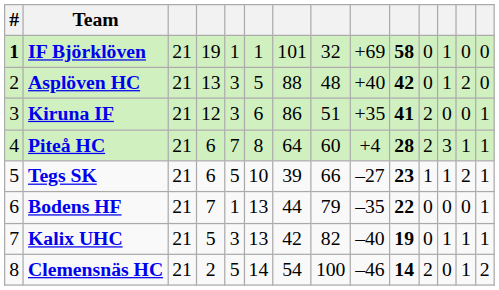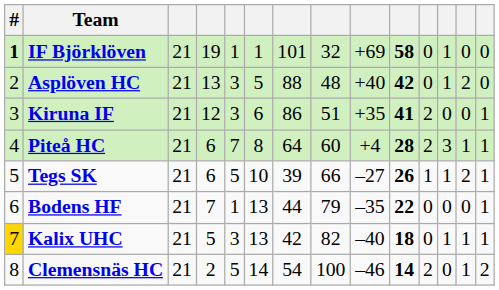Tegs SK | column 10: 23 -> 26
Kalix UHC | #: no background -> gold background
Kalix UHC | column 10: 19 -> 18
